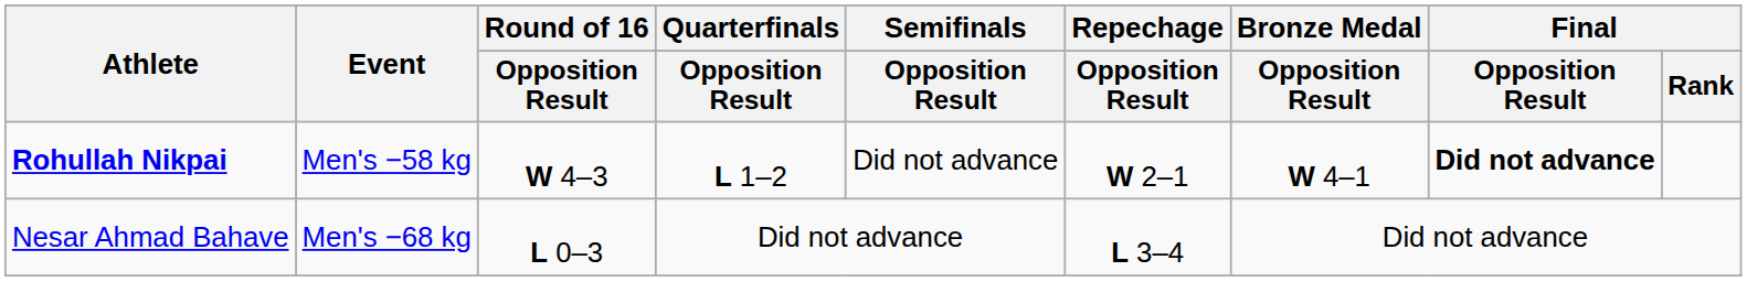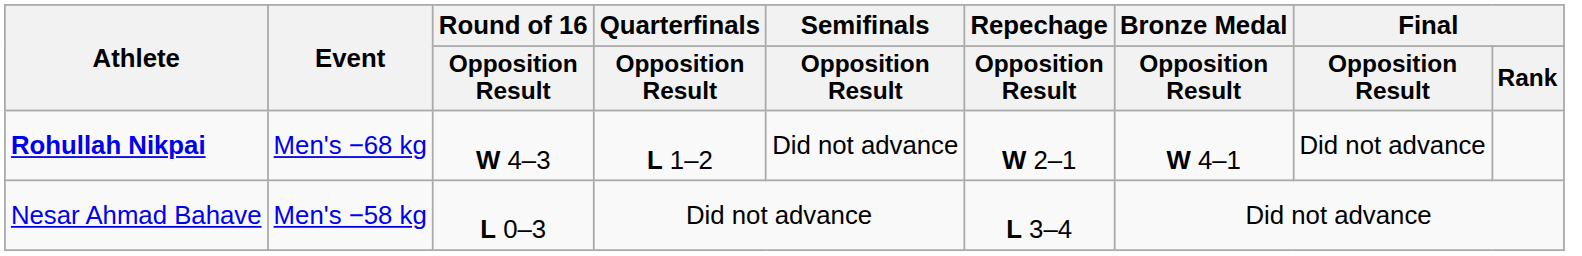Rohullah Nikpai | Event: Men's −58 kg -> Men's −68 kg
Rohullah Nikpai | Final / Opposition Result: bold -> normal
Nesar Ahmad Bahave | Event: Men's −68 kg -> Men's −58 kg
